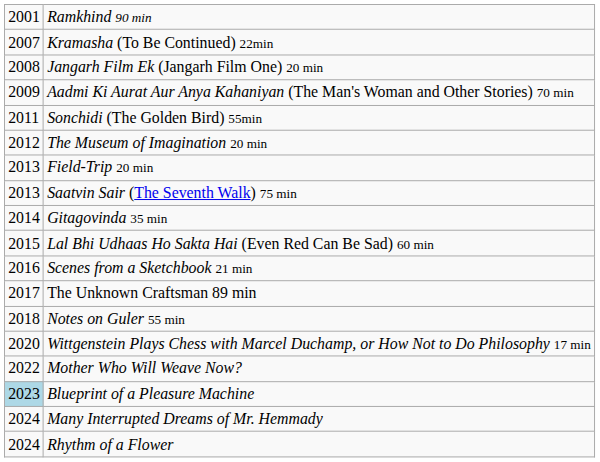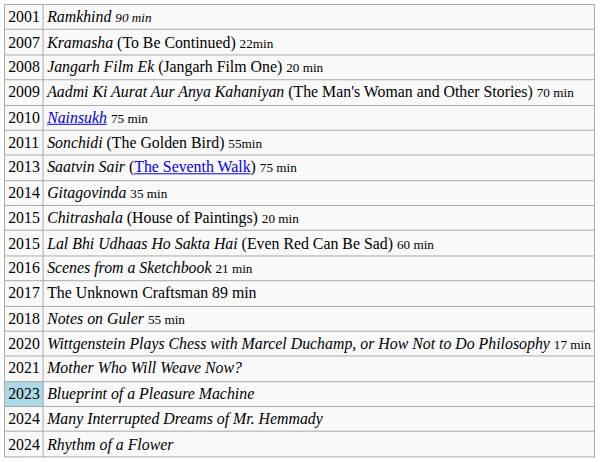+ row: 2010 | Nainsukh 75 min
- row: 2012 | The Museum of Imagination 20 min
- row: 2013 | Field-Trip 20 min
+ row: 2015 | Chitrashala (House of Paintings) 20 min
Mother Who Will Weave Now? | column 1: 2022 -> 2021
